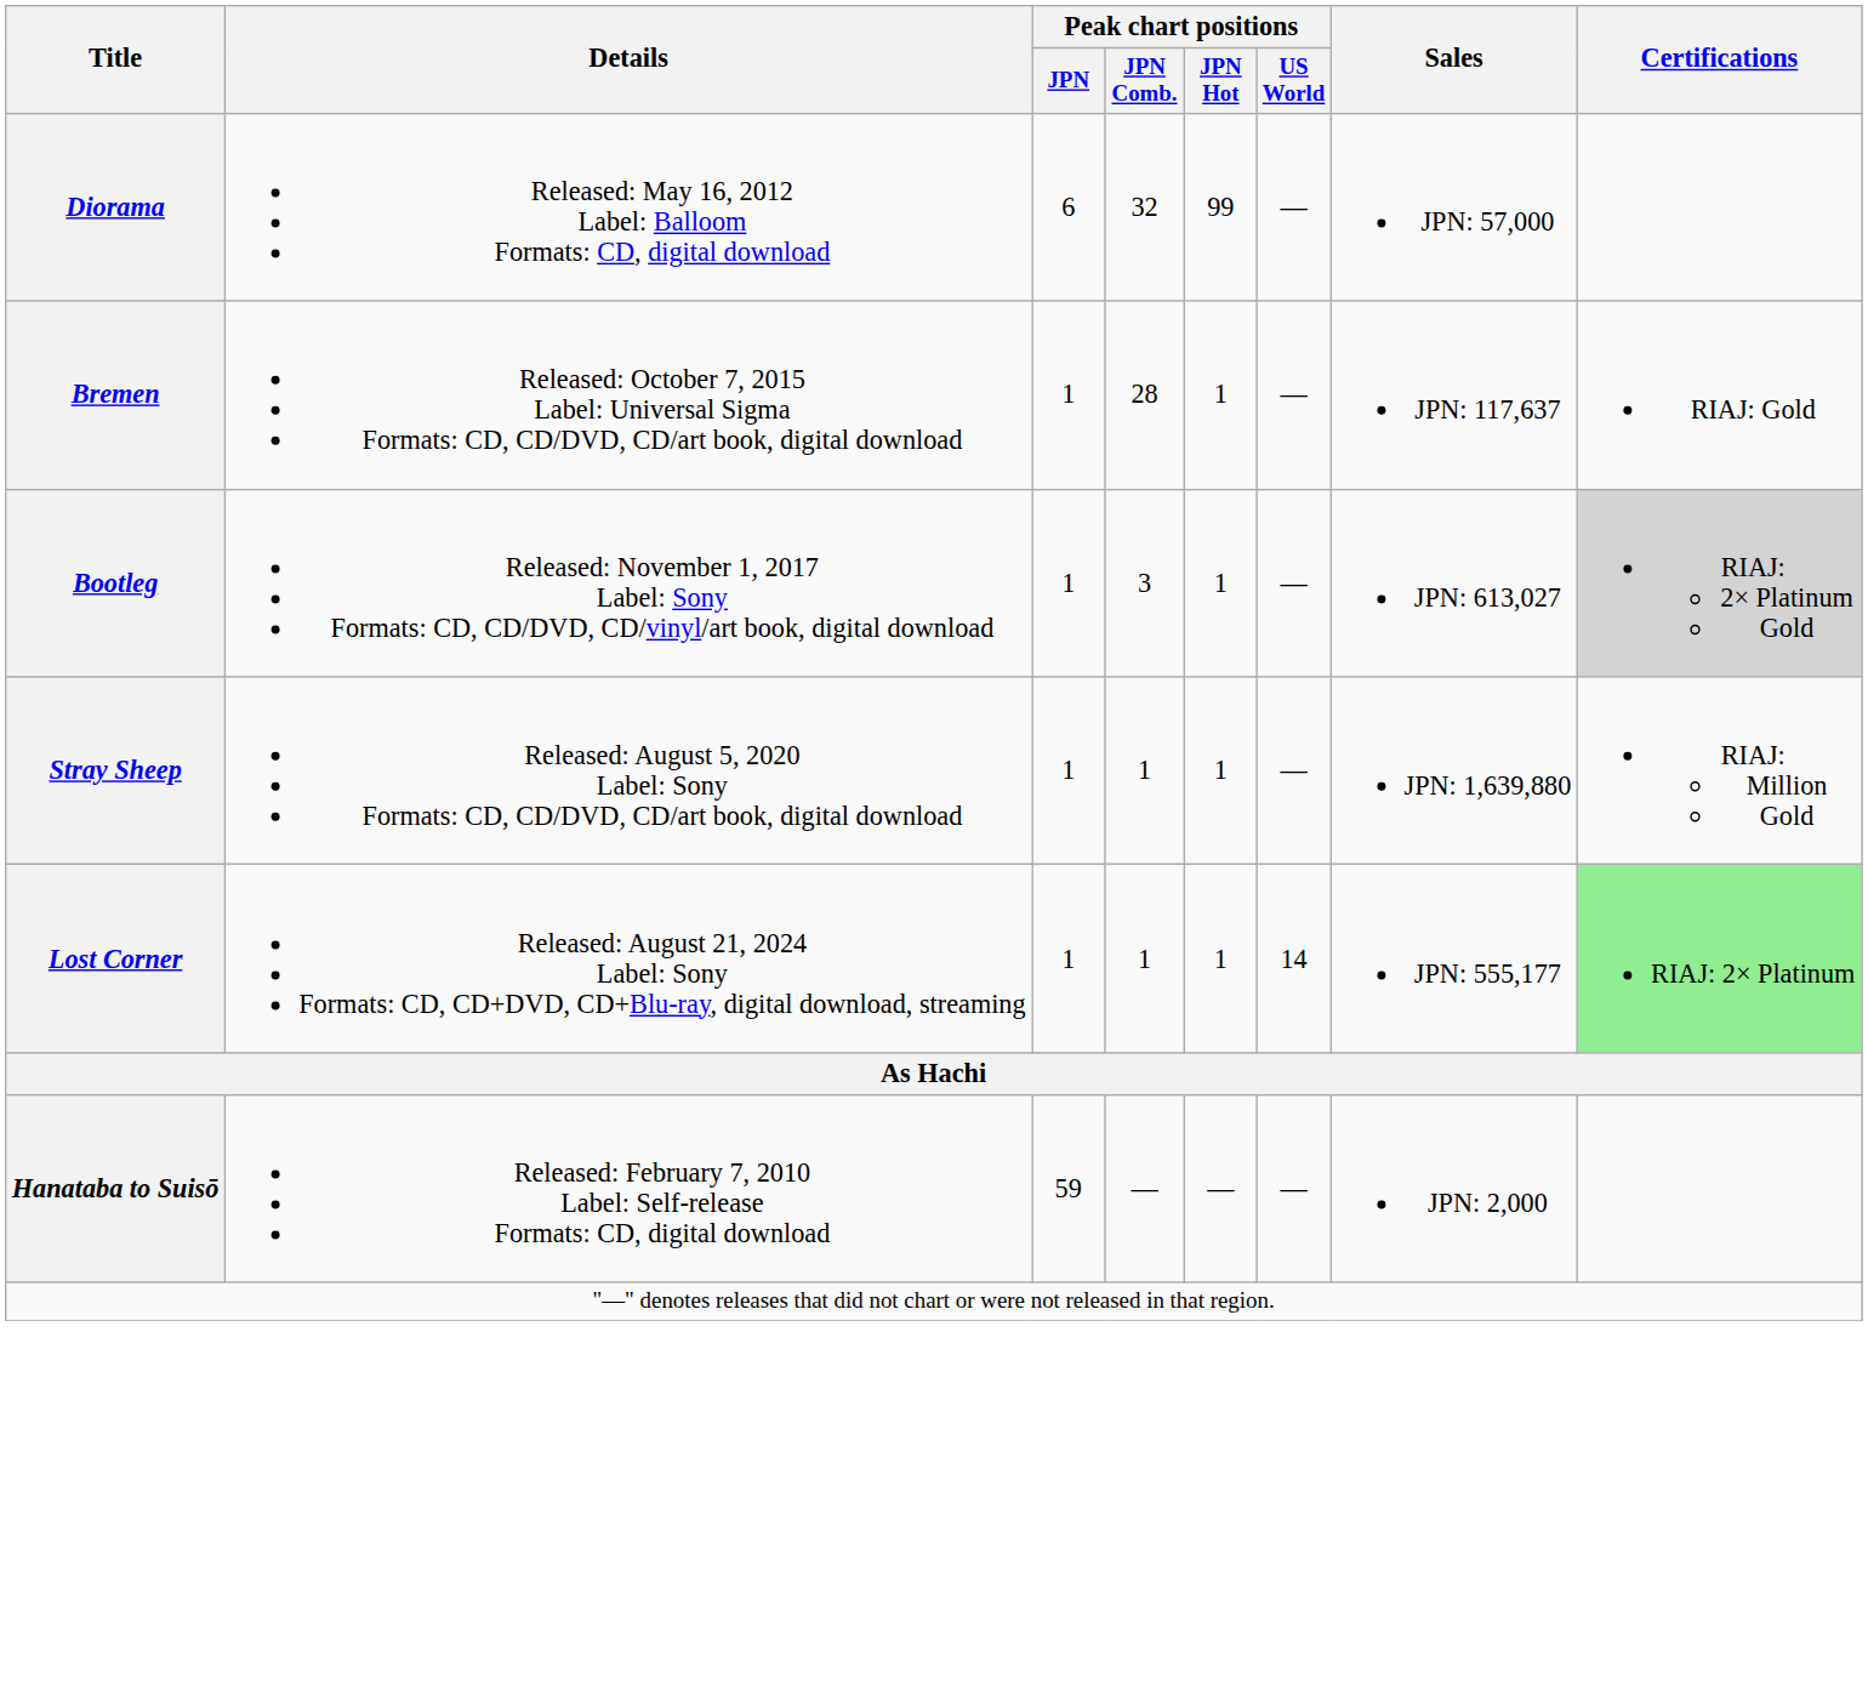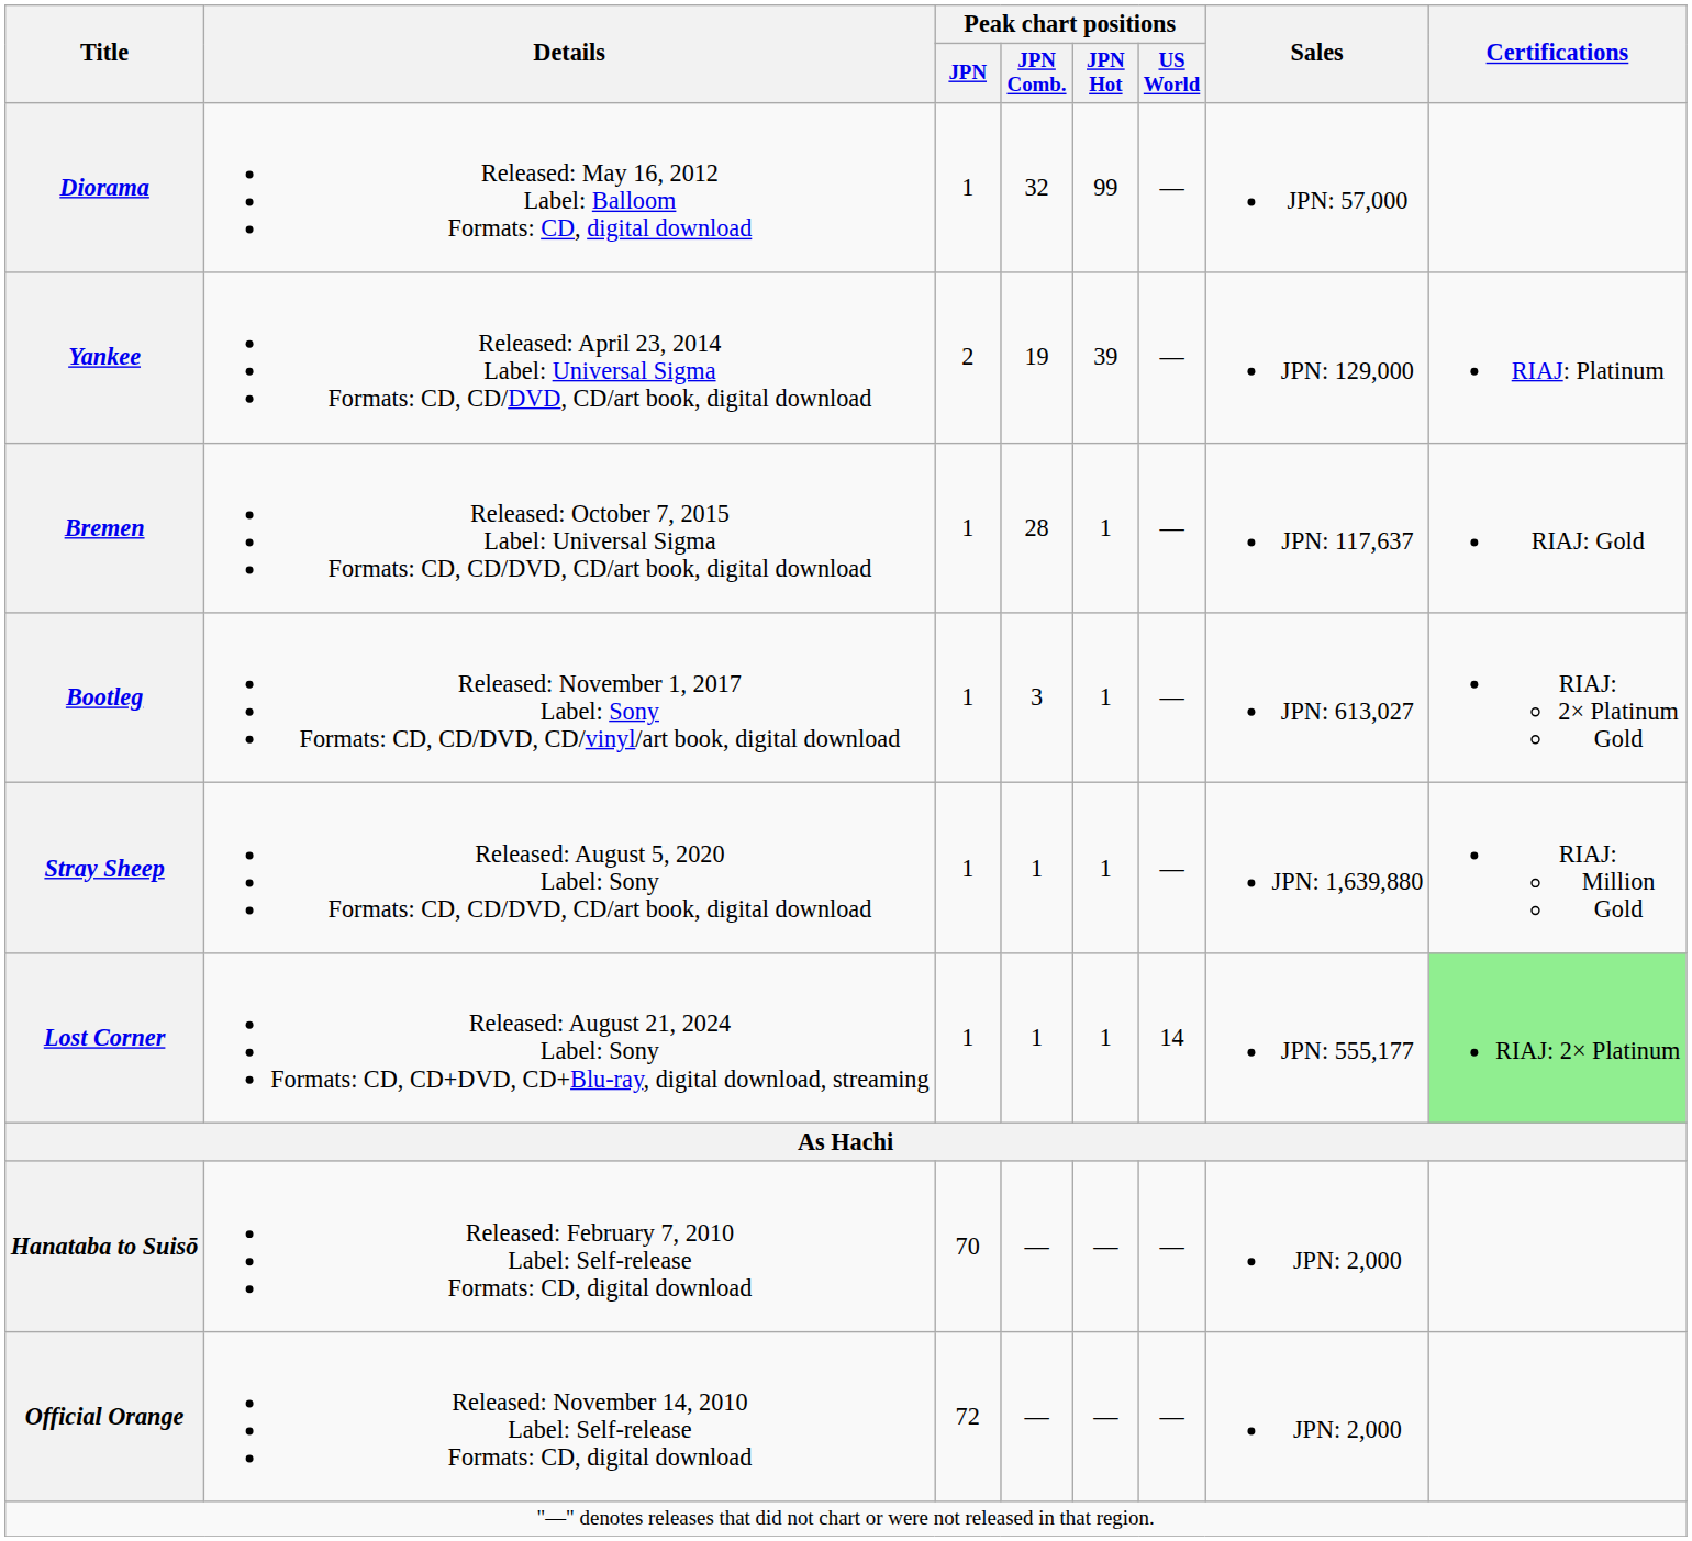Diorama | Peak chart positions / JPN: 6 -> 1
+ row: Yankee | Released: April 23, 2014 Label: Universal Sigma Formats: CD, CD/DVD, CD/art book, digital download | 2 | 19 | 39 | — | JPN: 129,000 | RIAJ: Platinum
Bootleg | Certifications: lightgrey background -> no background
Hanataba to Suisō | Peak chart positions / JPN: 59 -> 70
+ row: Official Orange | Released: November 14, 2010 Label: Self-release Formats: CD, digital download | 72 | — | — | — | JPN: 2,000
